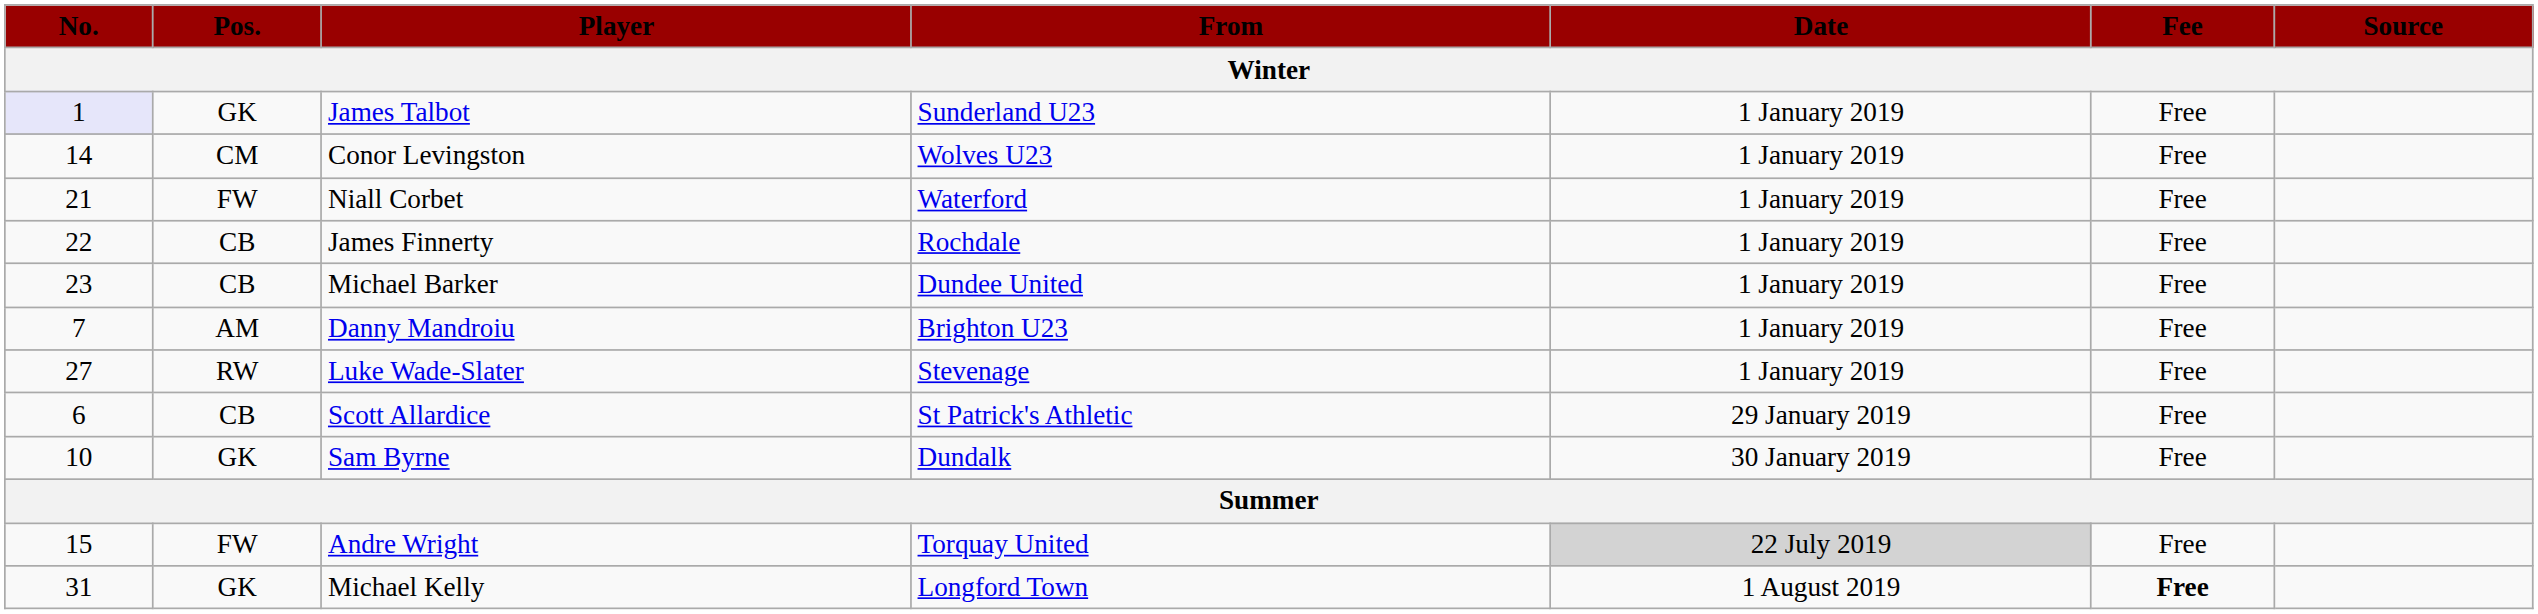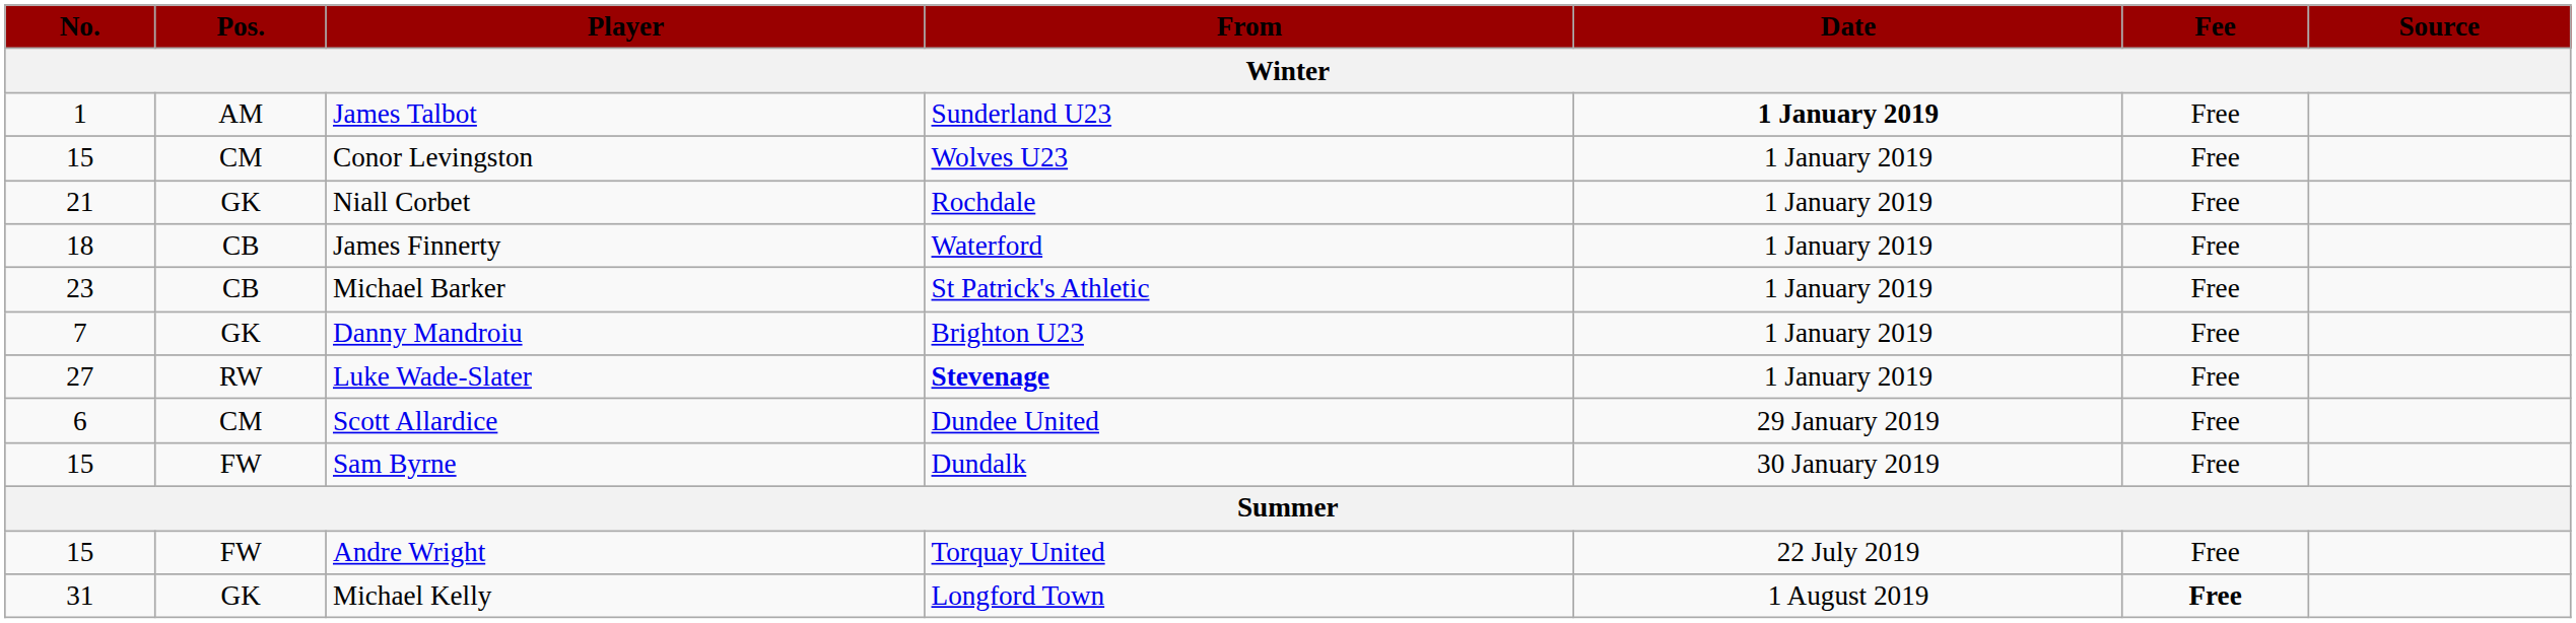James Talbot | No. / Winter: lavender background -> no background
James Talbot | Pos. / Winter: GK -> AM
James Talbot | Date / Winter: normal -> bold
Conor Levingston | No. / Winter: 14 -> 15
Niall Corbet | Pos. / Winter: FW -> GK
Niall Corbet | From / Winter: Waterford -> Rochdale
James Finnerty | No. / Winter: 22 -> 18
James Finnerty | From / Winter: Rochdale -> Waterford
Michael Barker | From / Winter: Dundee United -> St Patrick's Athletic
Danny Mandroiu | Pos. / Winter: AM -> GK
Luke Wade-Slater | From / Winter: normal -> bold
Scott Allardice | Pos. / Winter: CB -> CM
Scott Allardice | From / Winter: St Patrick's Athletic -> Dundee United
Sam Byrne | No. / Winter: 10 -> 15
Sam Byrne | Pos. / Winter: GK -> FW
Andre Wright | Date / Winter: lightgrey background -> no background
